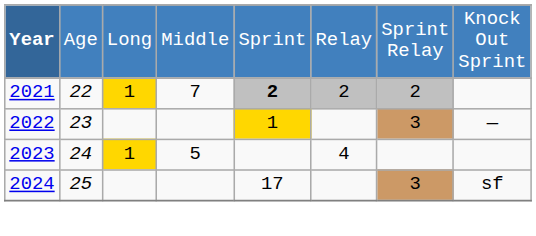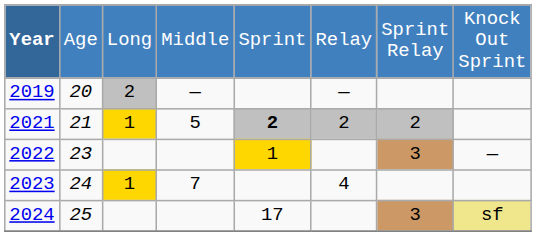+ row: 2019 | 20 | 2 | — | —
2021 | column 2: 22 -> 21
2021 | column 4: 7 -> 5
2023 | column 4: 5 -> 7
2024 | column 8: no background -> khaki background
